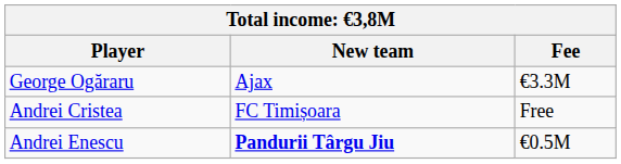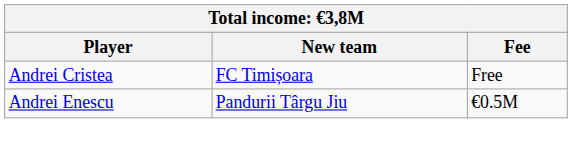- row: George Ogăraru | Ajax | €3.3M
Andrei Enescu | New team: bold -> normal
